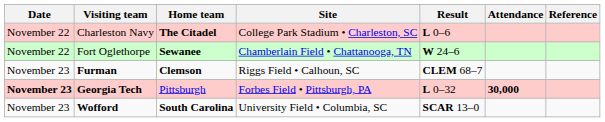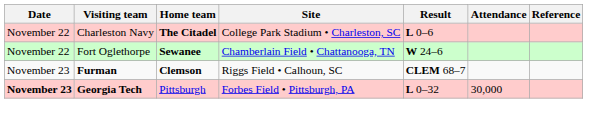Georgia Tech | Attendance: bold -> normal
- row: November 23 | Wofford | South Carolina | University Field • Columbia, SC | SCAR 13–0
